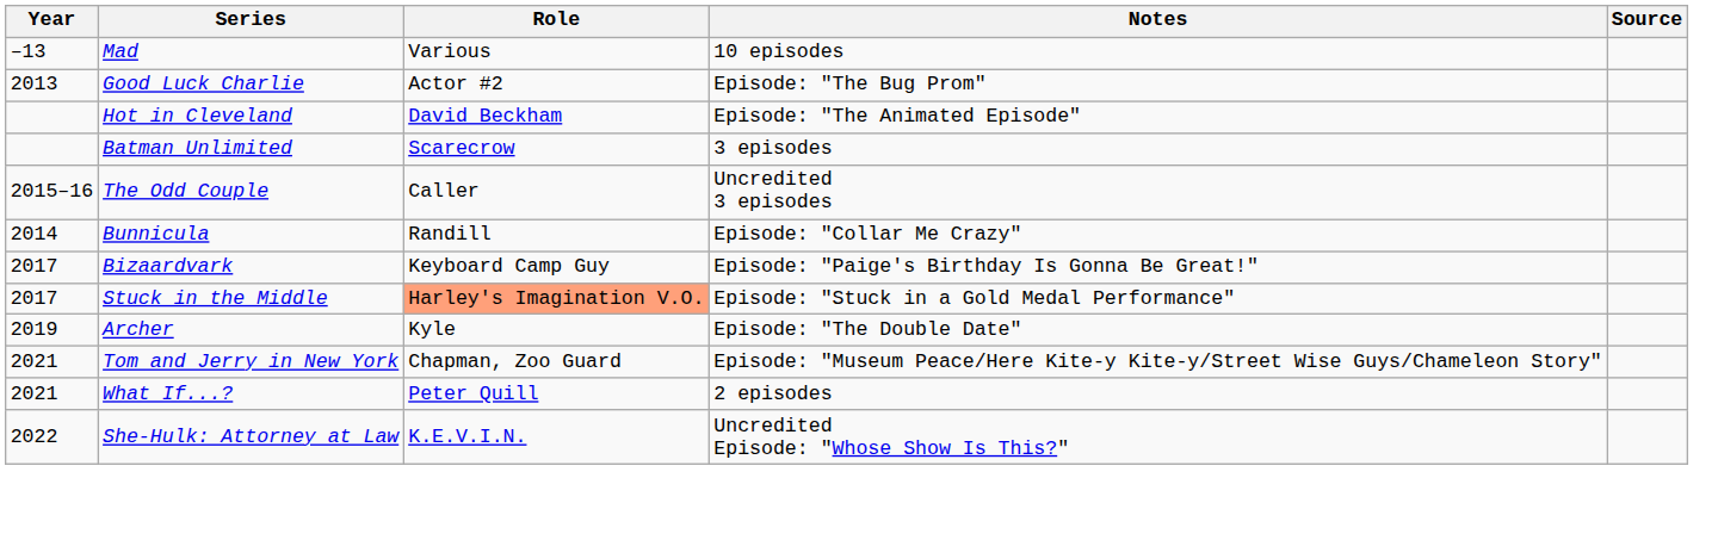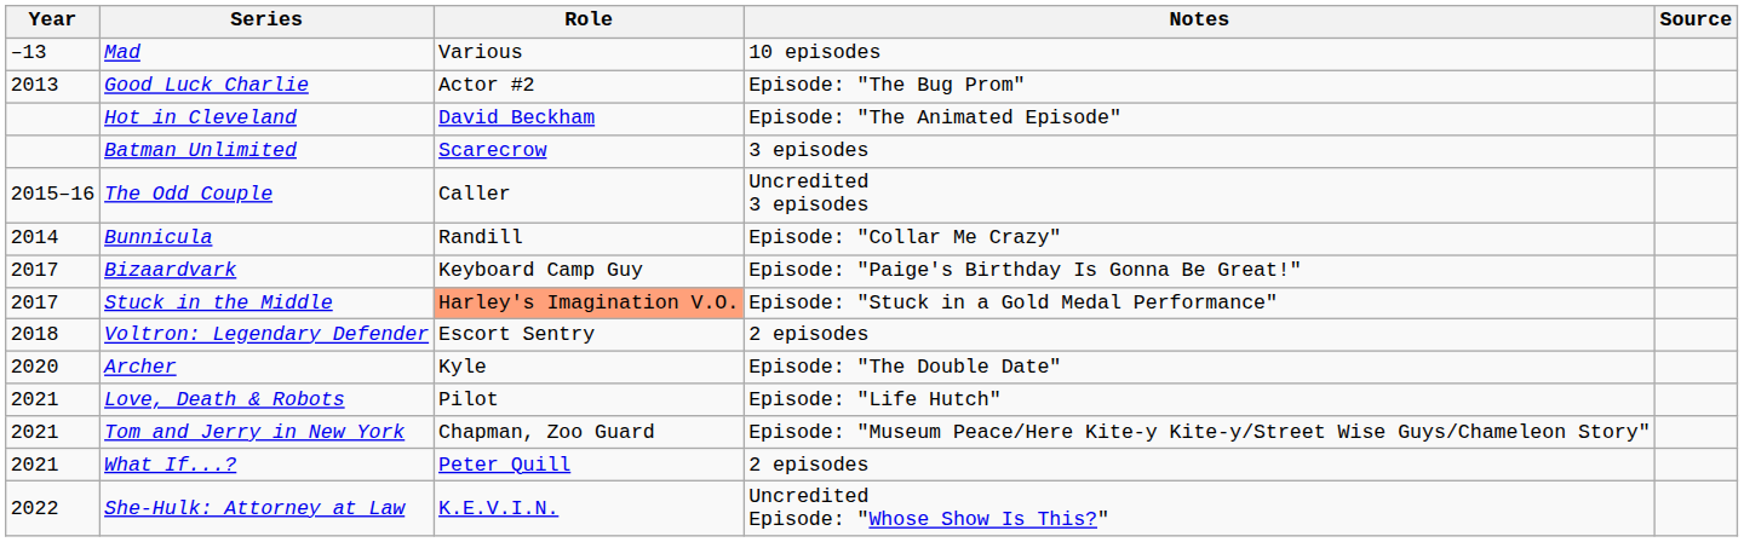+ row: 2018 | Voltron: Legendary Defender | Escort Sentry | 2 episodes
Archer | Year: 2019 -> 2020
+ row: 2021 | Love, Death & Robots | Pilot | Episode: "Life Hutch"
